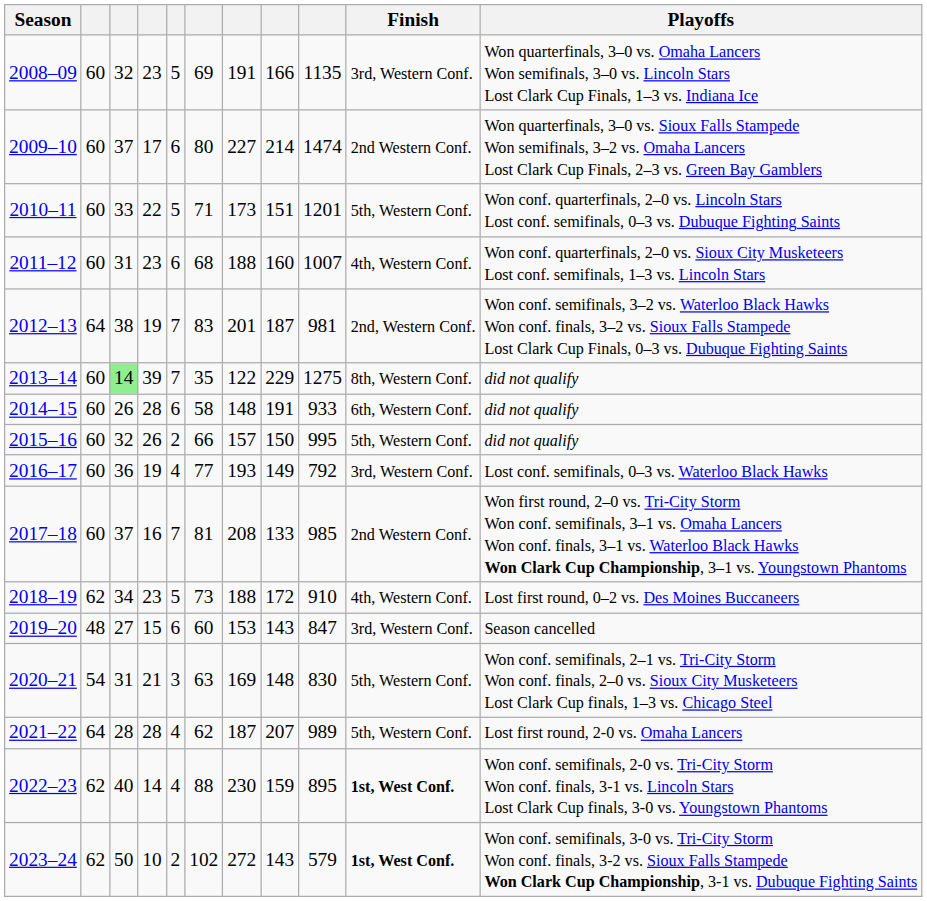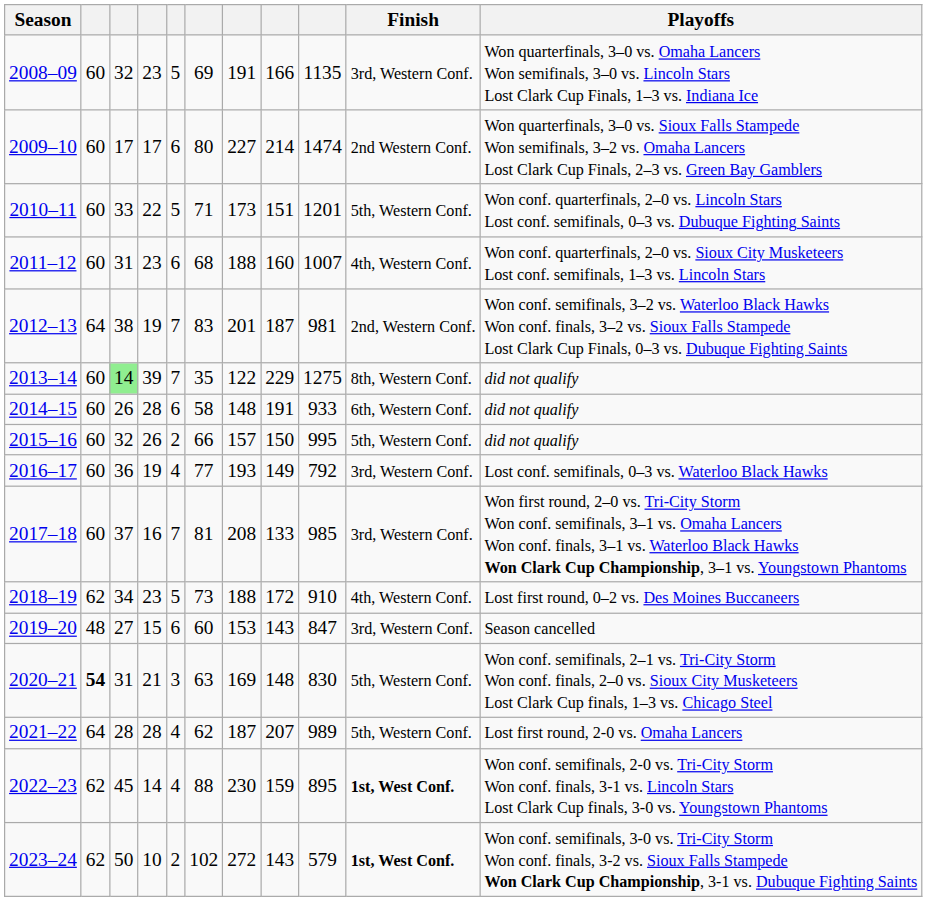2009–10 | column 3: 37 -> 17
2017–18 | Finish: 2nd Western Conf. -> 3rd, Western Conf.
2020–21 | column 2: normal -> bold
2022–23 | column 3: 40 -> 45
